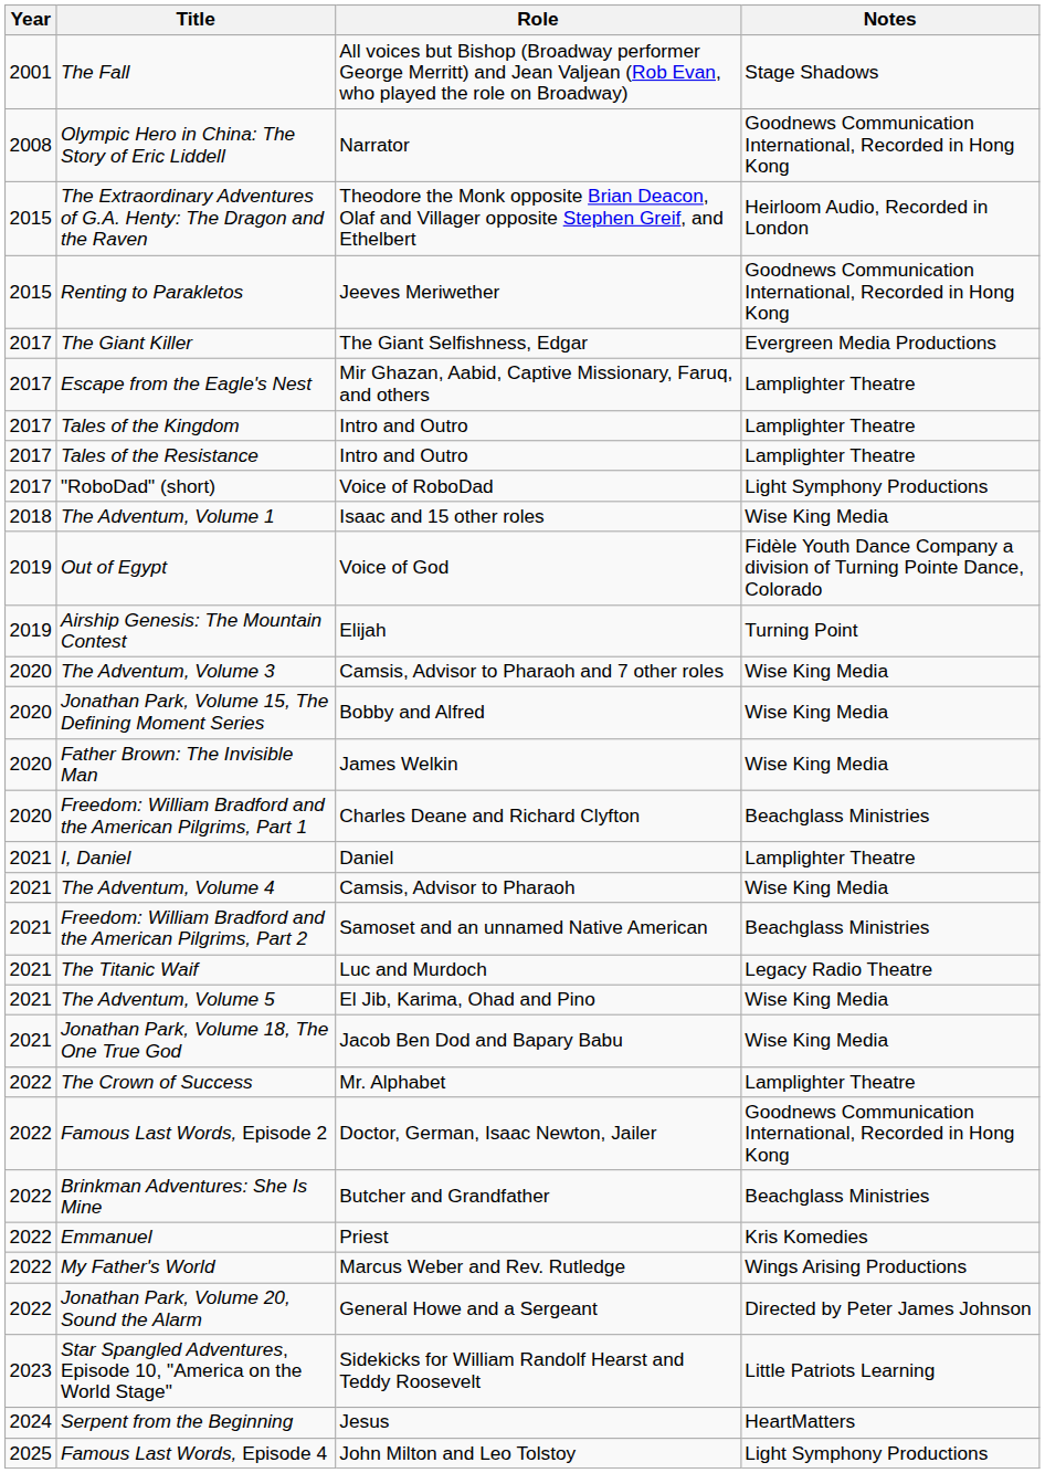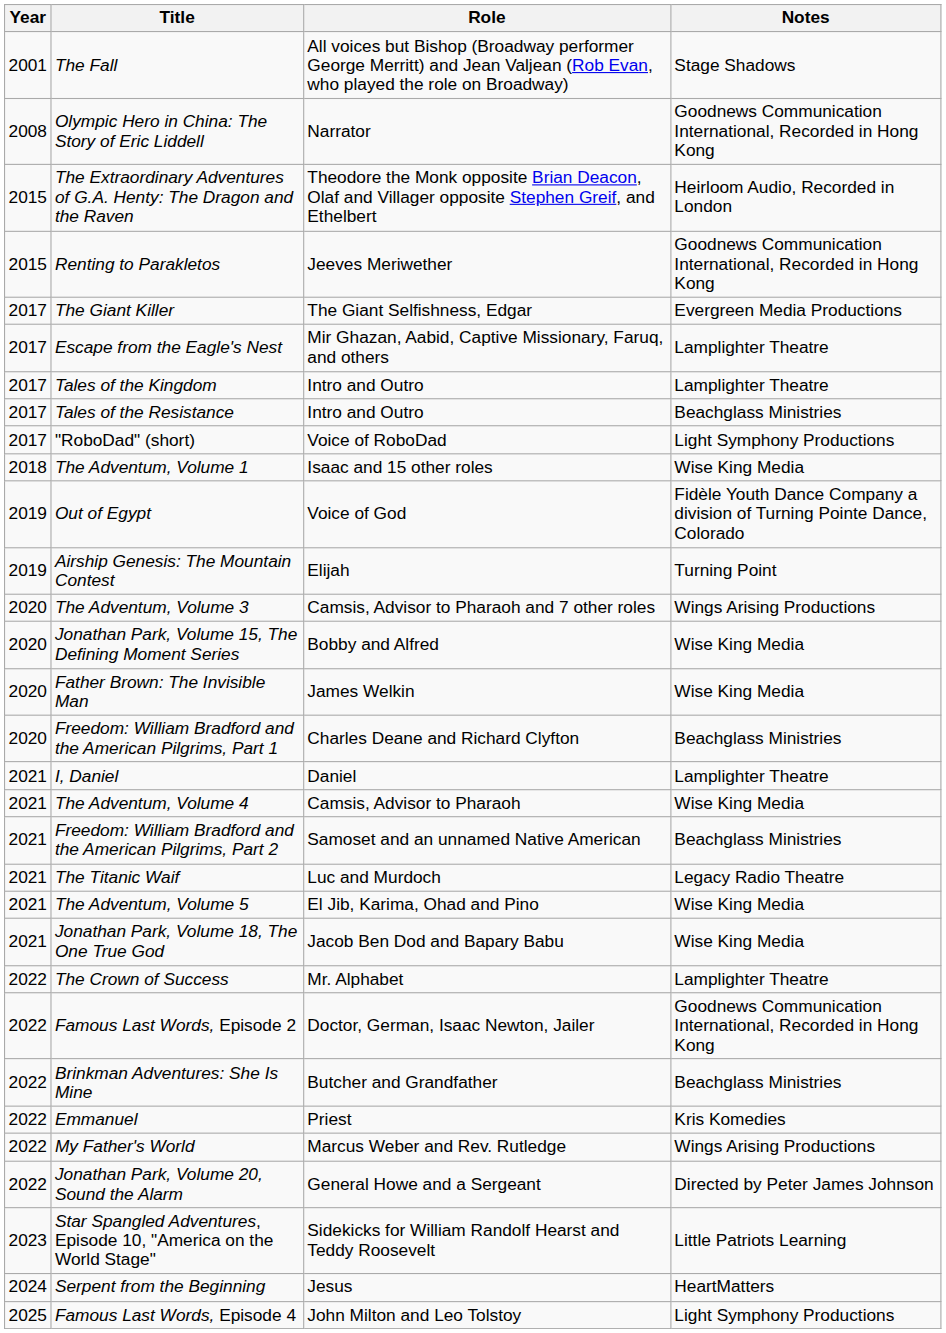Tales of the Resistance | Notes: Lamplighter Theatre -> Beachglass Ministries
The Adventum, Volume 3 | Notes: Wise King Media -> Wings Arising Productions
